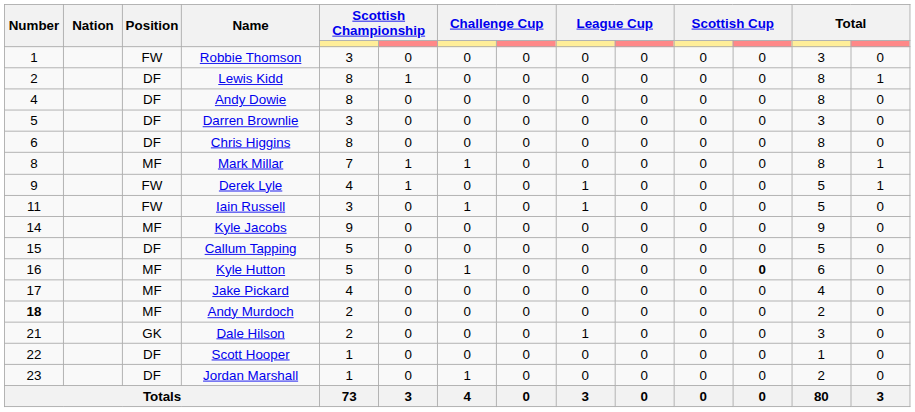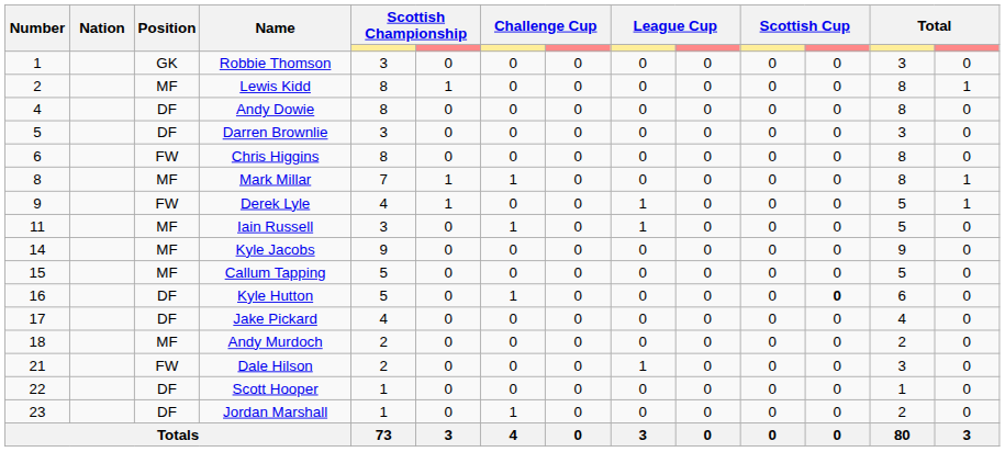Robbie Thomson | Position: FW -> GK
Lewis Kidd | Position: DF -> MF
Chris Higgins | Position: DF -> FW
Iain Russell | Position: FW -> MF
Callum Tapping | Position: DF -> MF
Kyle Hutton | Position: MF -> DF
Jake Pickard | Position: MF -> DF
Andy Murdoch | Number: bold -> normal
Dale Hilson | Position: GK -> FW
